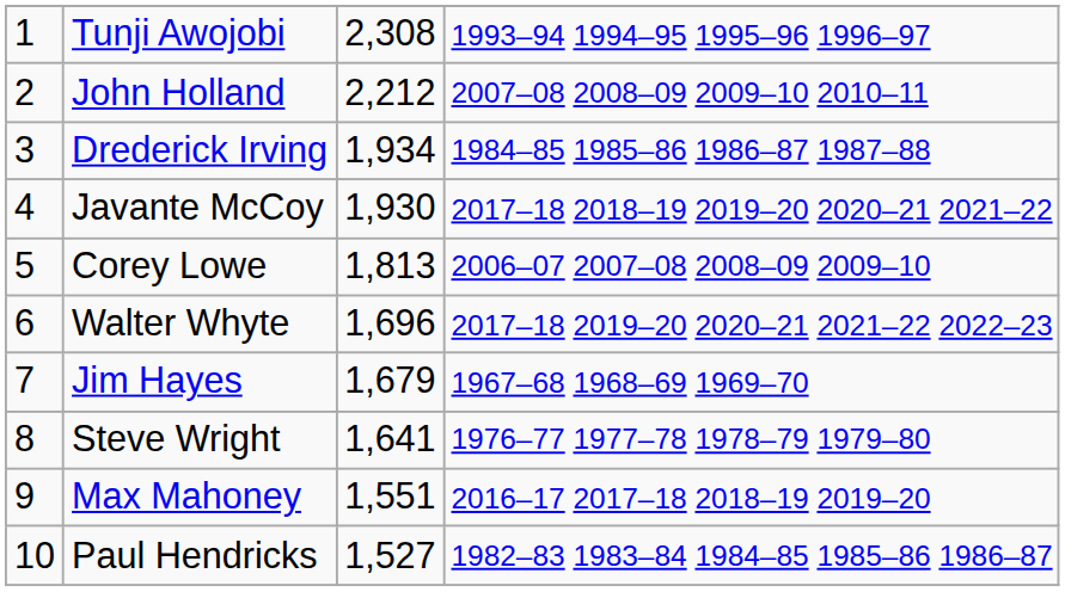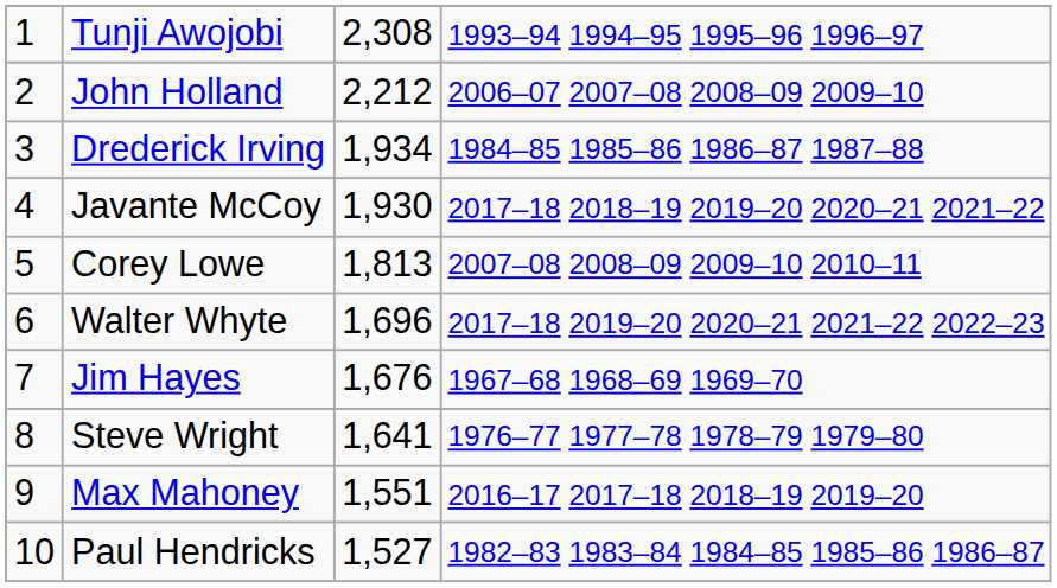John Holland | column 4: 2007–08 2008–09 2009–10 2010–11 -> 2006–07 2007–08 2008–09 2009–10
Corey Lowe | column 4: 2006–07 2007–08 2008–09 2009–10 -> 2007–08 2008–09 2009–10 2010–11
Jim Hayes | column 3: 1,679 -> 1,676
